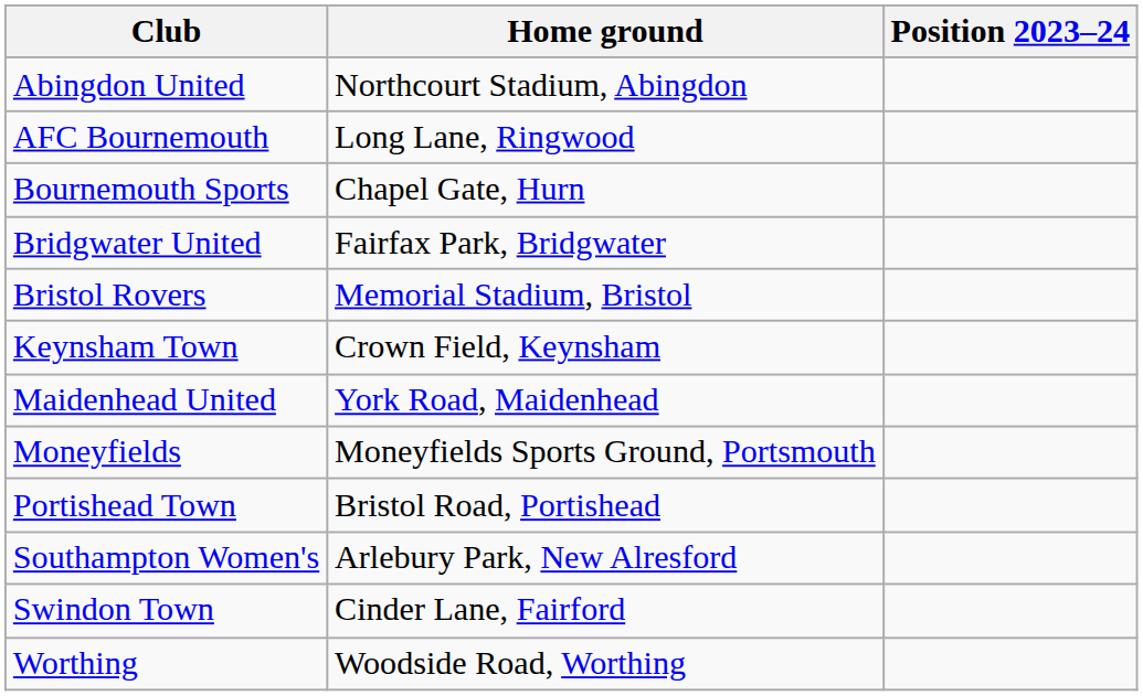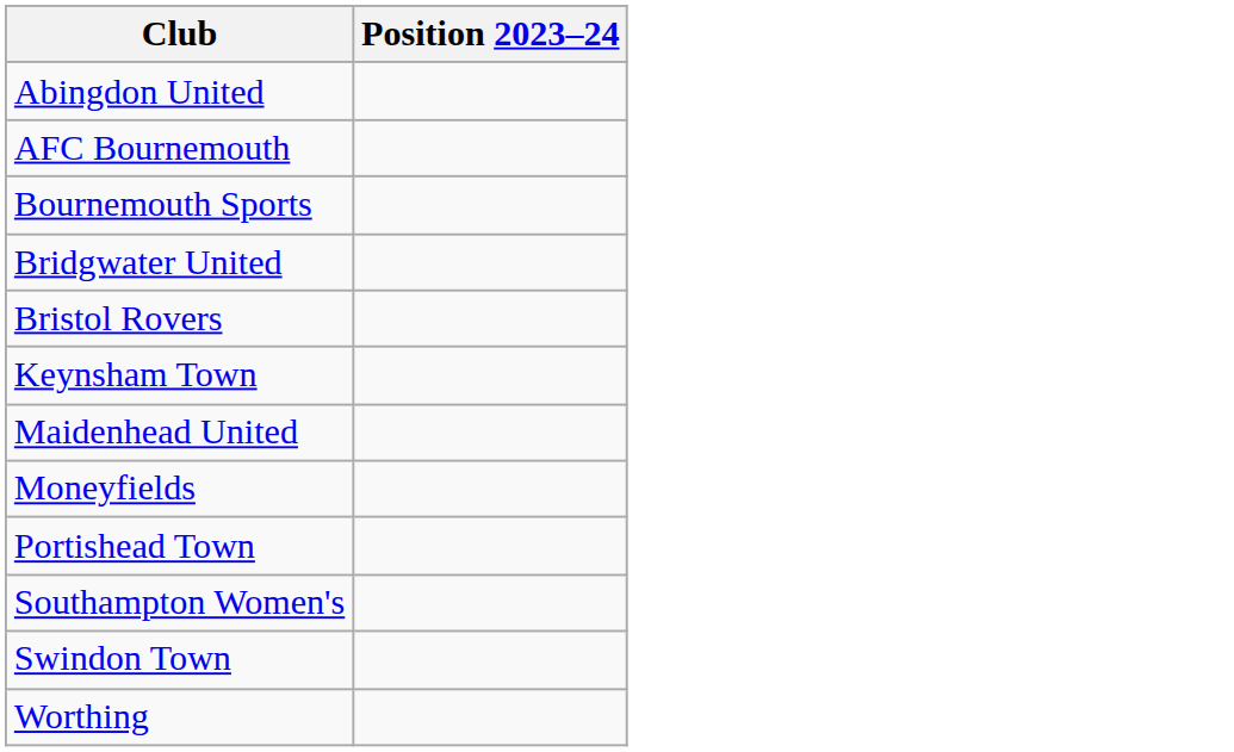- column: Home ground | Northcourt Stadium, Abingdon | Long Lane, Ringwood | Chapel Gate, Hurn | Fairfax Park, Bridgwater | Memorial Stadium, Bristol | Crown Field, Keynsham | York Road, Maidenhead | Moneyfields Sports Ground, Portsmouth | Bristol Road, Portishead | Arlebury Park, New Alresford | Cinder Lane, Fairford | Woodside Road, Worthing
